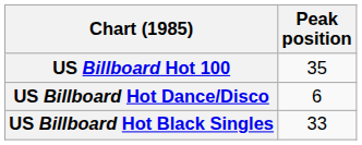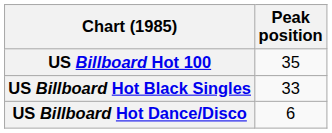rows swapped: US Billboard Hot Dance/Disco <-> US Billboard Hot Black Singles
